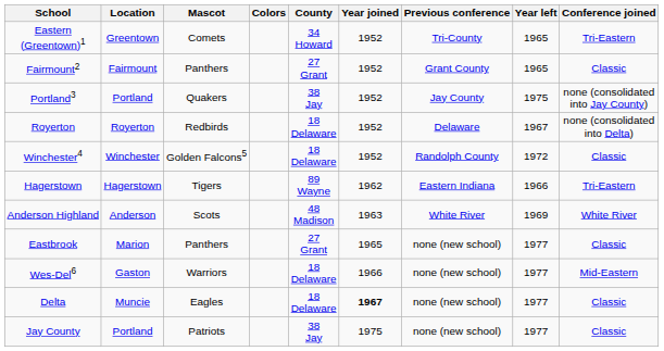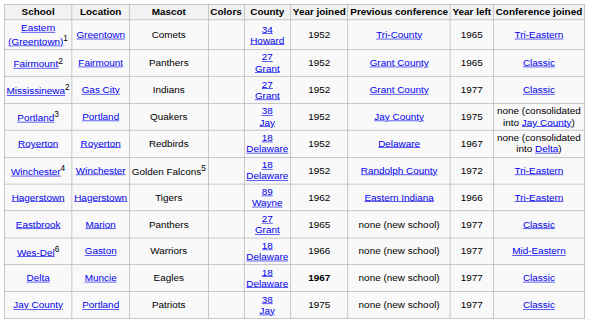+ row: Mississinewa2 | Gas City | Indians | 27 Grant | 1952 | Grant County | 1977 | Classic
Winchester4 | Conference joined: Classic -> Tri-Eastern
- row: Anderson Highland | Anderson | Scots | 48 Madison | 1963 | White River | 1969 | White River
